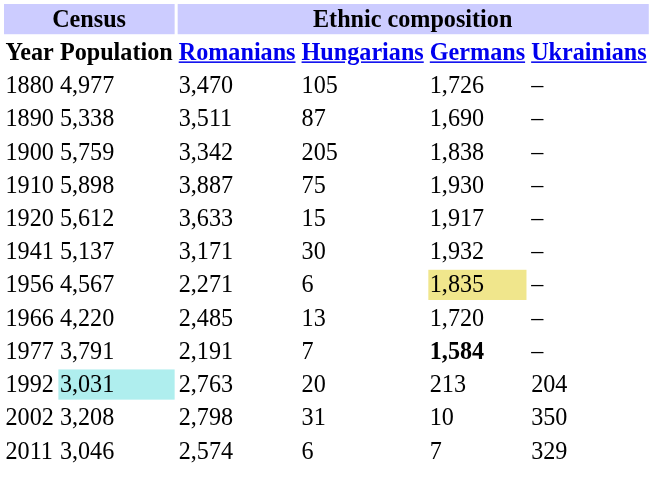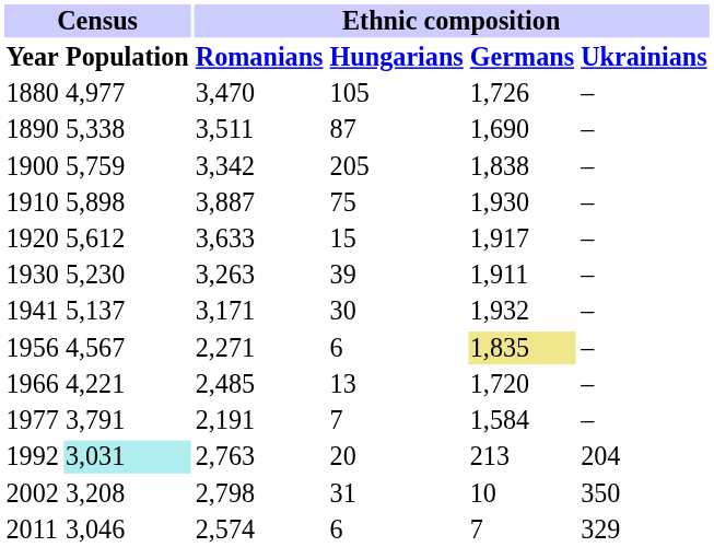+ row: 1930 | 5,230 | 3,263 | 39 | 1,911 | –
1966 | Census / Population: 4,220 -> 4,221
1977 | Ethnic composition / Germans: bold -> normal
